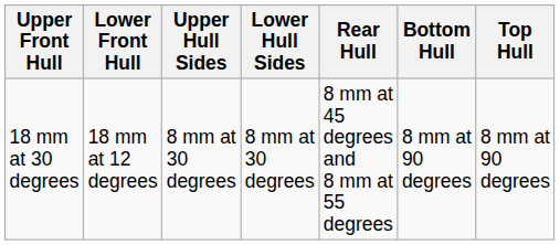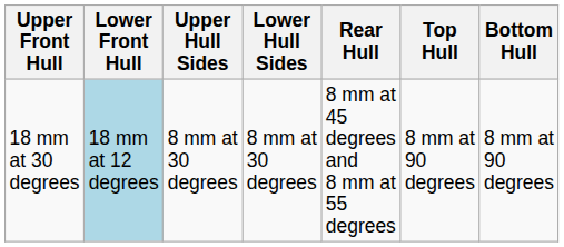columns swapped: Top Hull <-> Bottom Hull
18 mm at 30 degrees | Lower Front Hull: no background -> lightblue background
